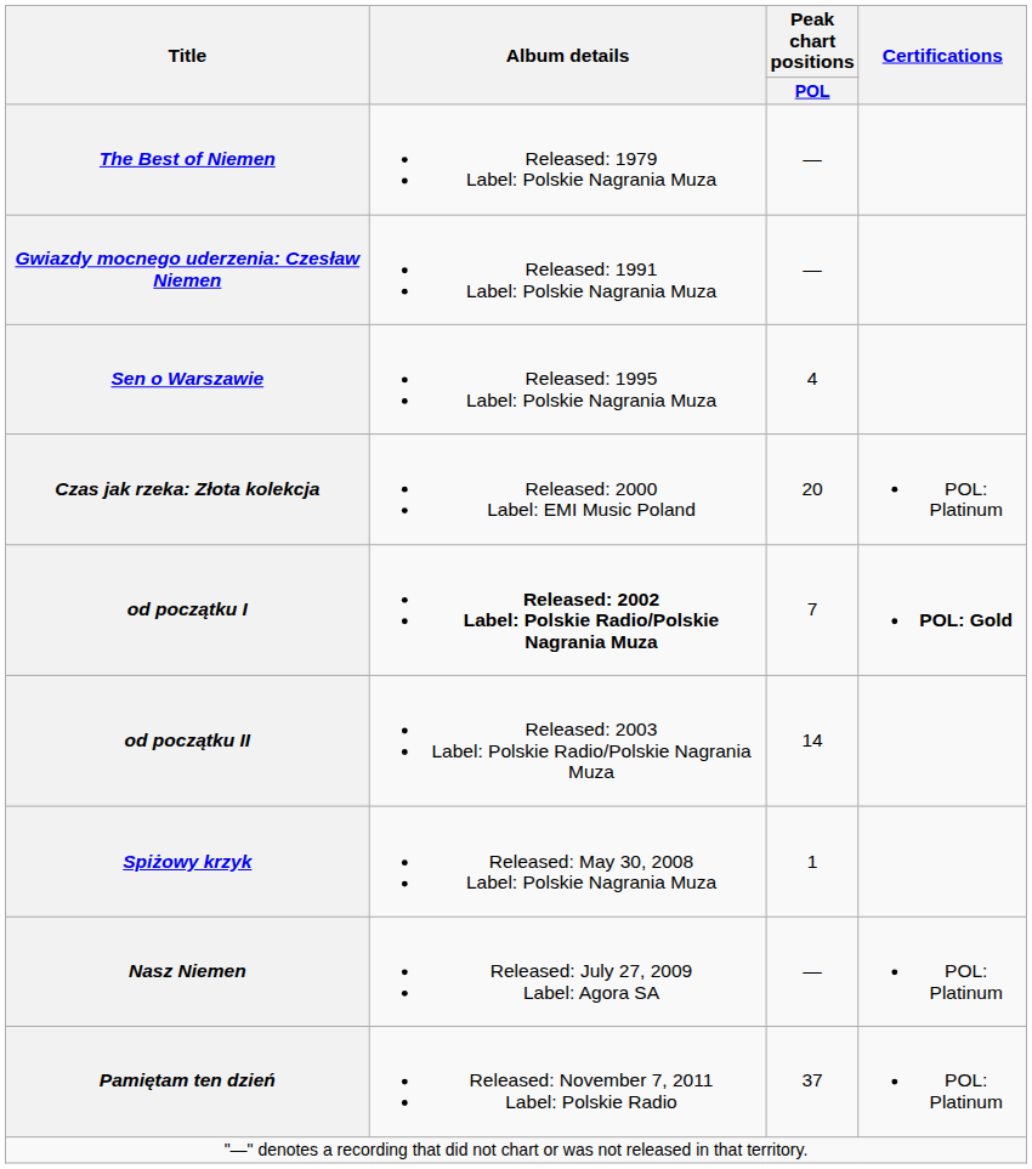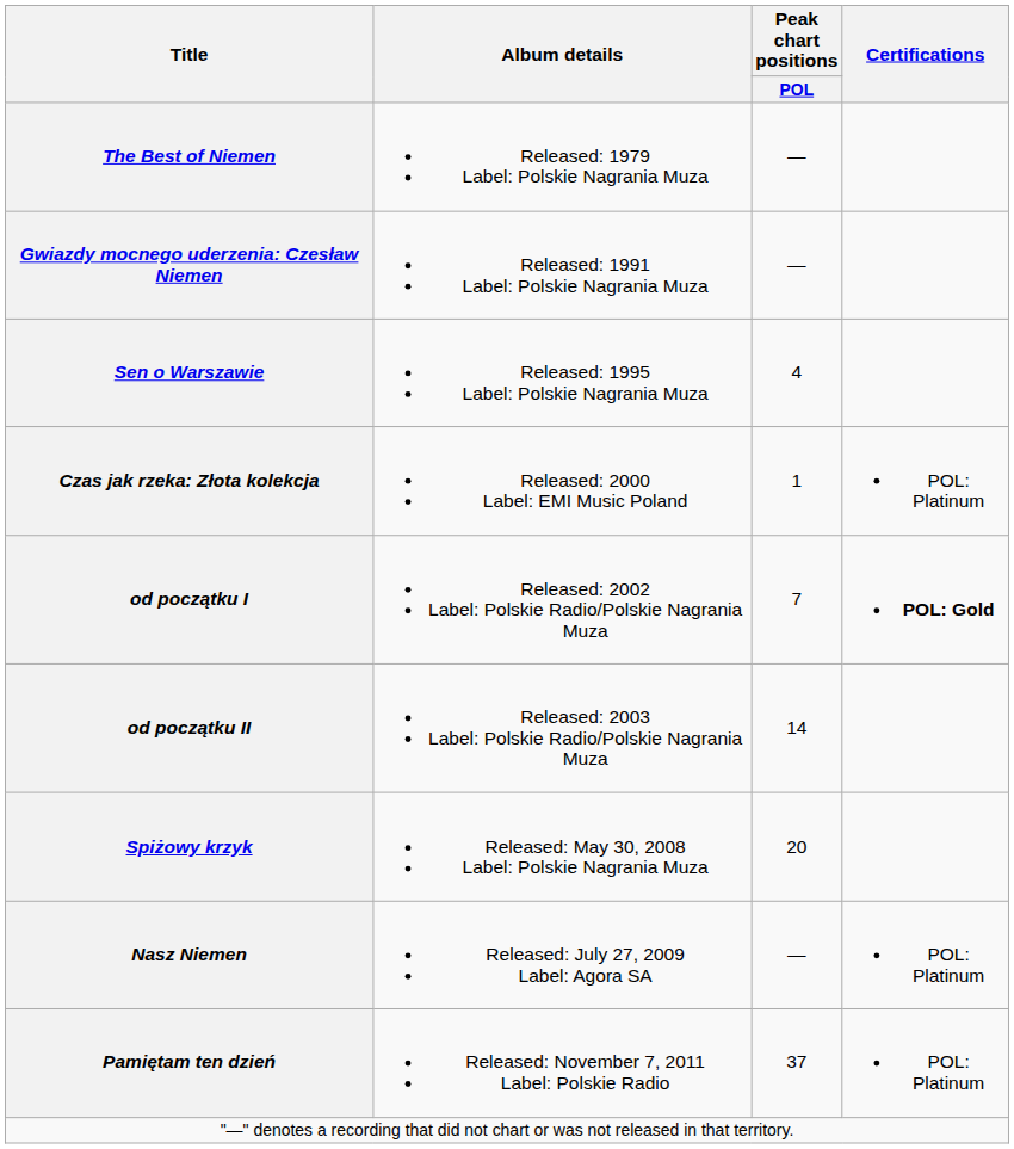Czas jak rzeka: Złota kolekcja | Peak chart positions / POL: 20 -> 1
od początku I | Album details: bold -> normal
Spiżowy krzyk | Peak chart positions / POL: 1 -> 20
